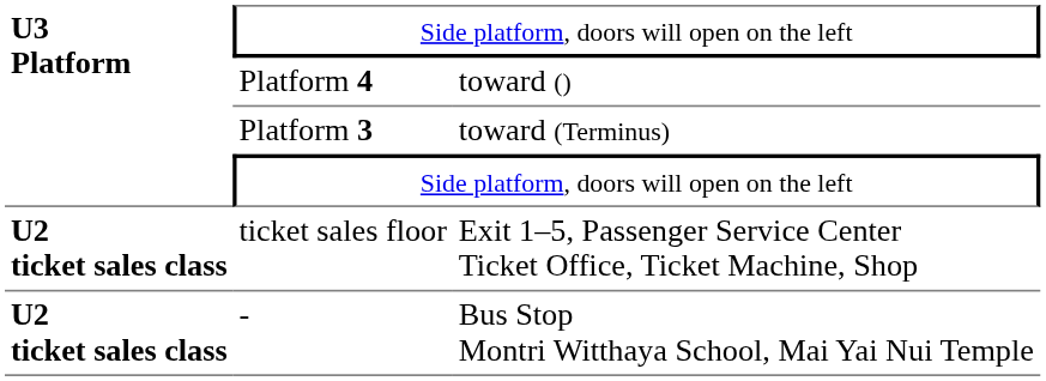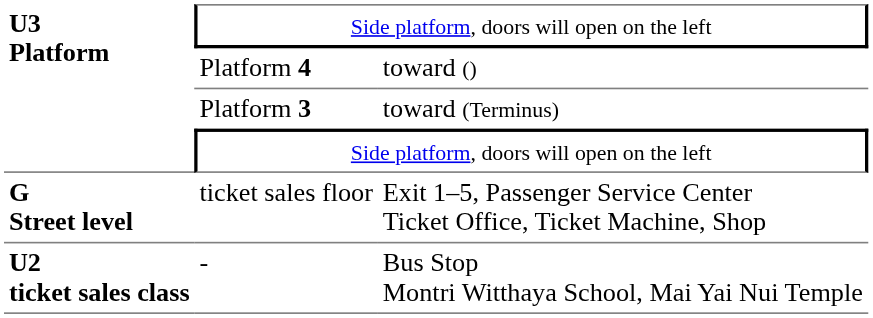ticket sales floor | column 1: U2 ticket sales class -> G Street level
